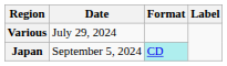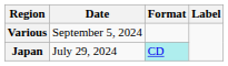Various | Date: July 29, 2024 -> September 5, 2024
Japan | Date: September 5, 2024 -> July 29, 2024
